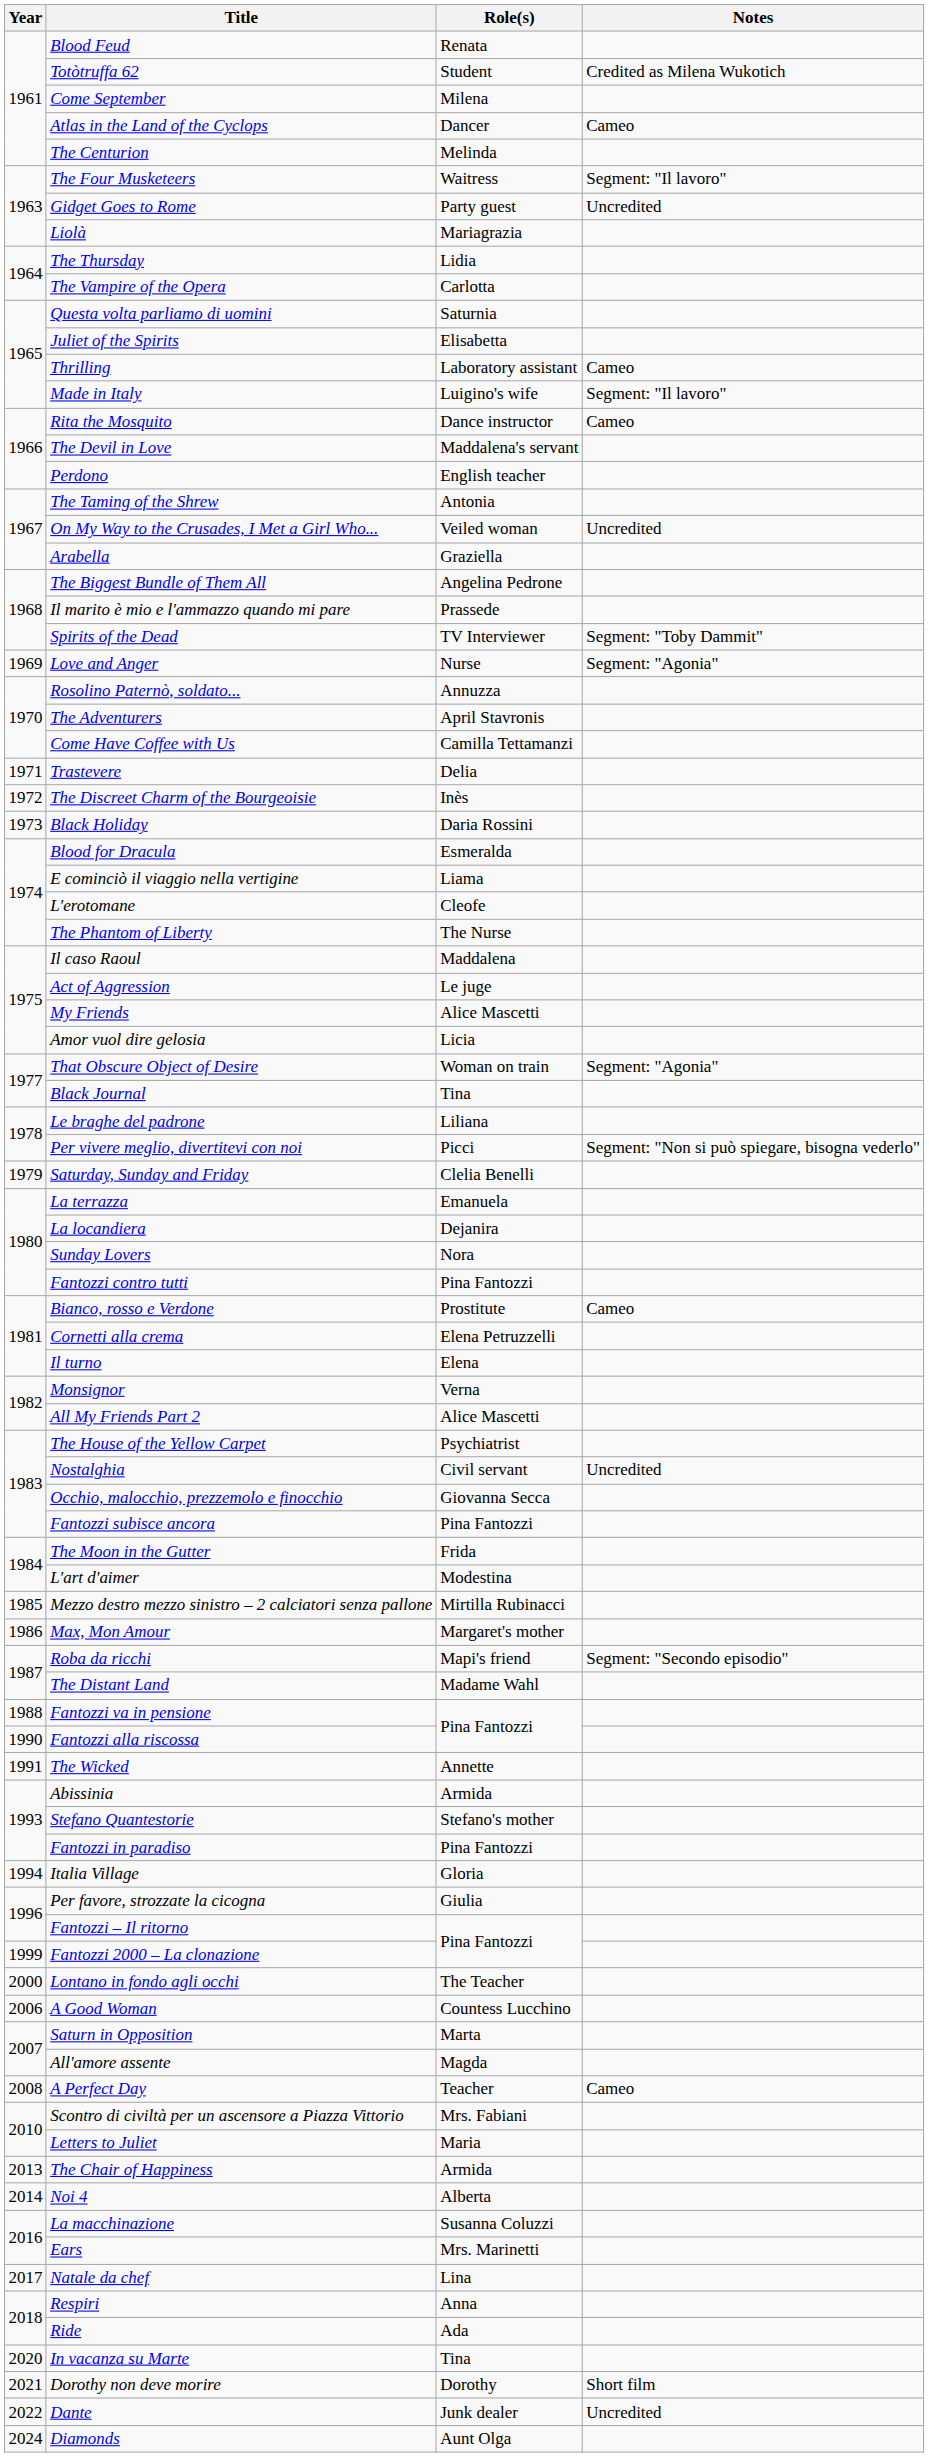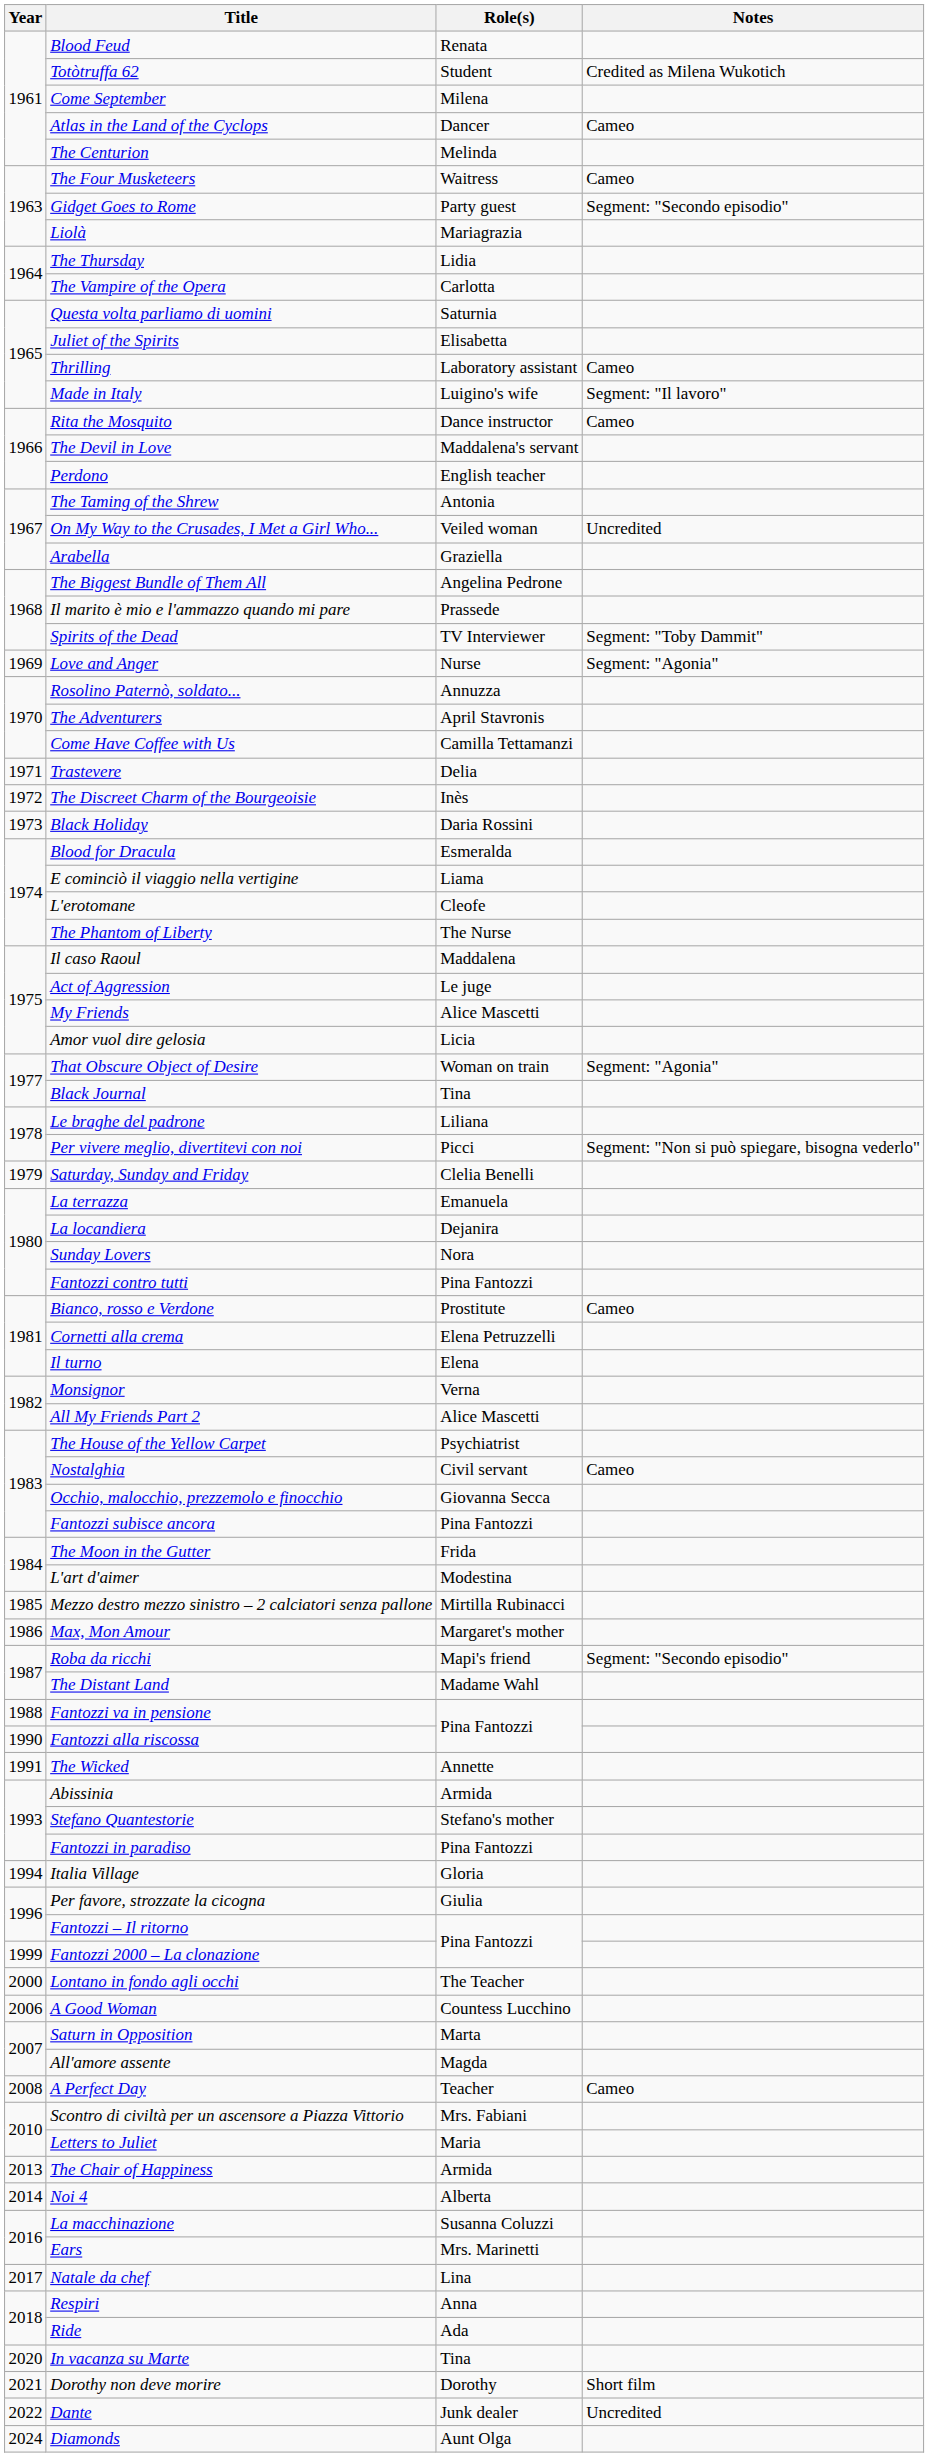The Four Musketeers | Notes: Segment: "Il lavoro" -> Cameo
Gidget Goes to Rome | Notes: Uncredited -> Segment: "Secondo episodio"
Nostalghia | Notes: Uncredited -> Cameo
